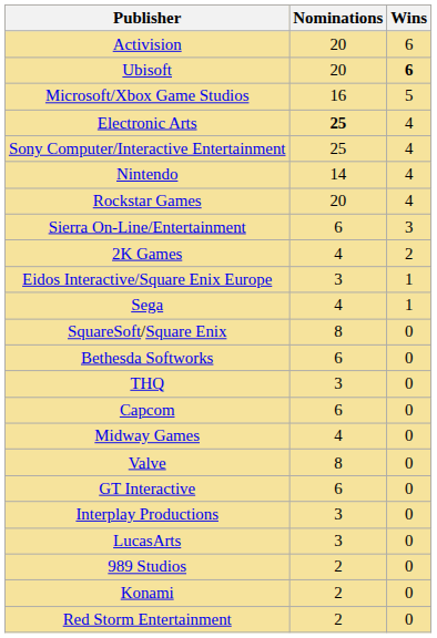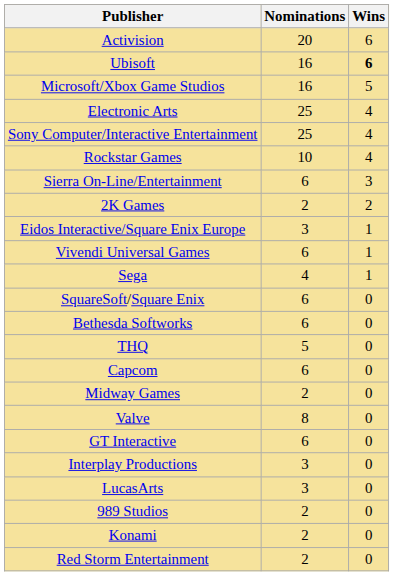Ubisoft | Nominations: 20 -> 16
Electronic Arts | Nominations: bold -> normal
- row: Nintendo | 14 | 4
Rockstar Games | Nominations: 20 -> 10
2K Games | Nominations: 4 -> 2
+ row: Vivendi Universal Games | 6 | 1
SquareSoft/Square Enix | Nominations: 8 -> 6
THQ | Nominations: 3 -> 5
Midway Games | Nominations: 4 -> 2
